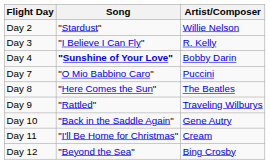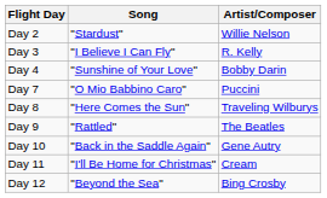Day 4 | Song: bold -> normal
Day 8 | Artist/Composer: The Beatles -> Traveling Wilburys
Day 9 | Artist/Composer: Traveling Wilburys -> The Beatles
